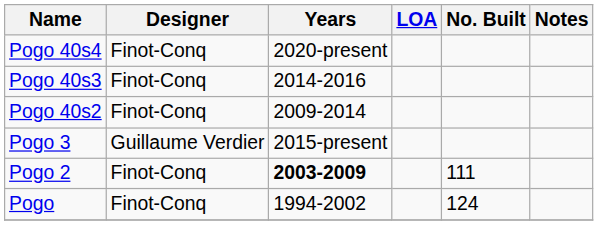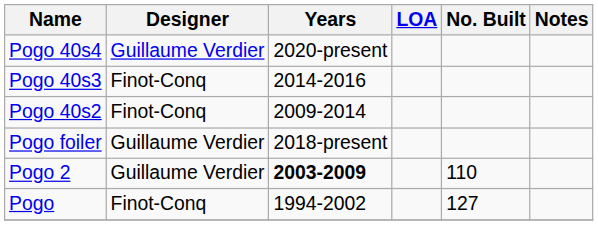Pogo 40s4 | Designer: Finot-Conq -> Guillaume Verdier
+ row: Pogo foiler | Guillaume Verdier | 2018-present
- row: Pogo 3 | Guillaume Verdier | 2015-present
Pogo 2 | Designer: Finot-Conq -> Guillaume Verdier
Pogo 2 | No. Built: 111 -> 110
Pogo | No. Built: 124 -> 127
